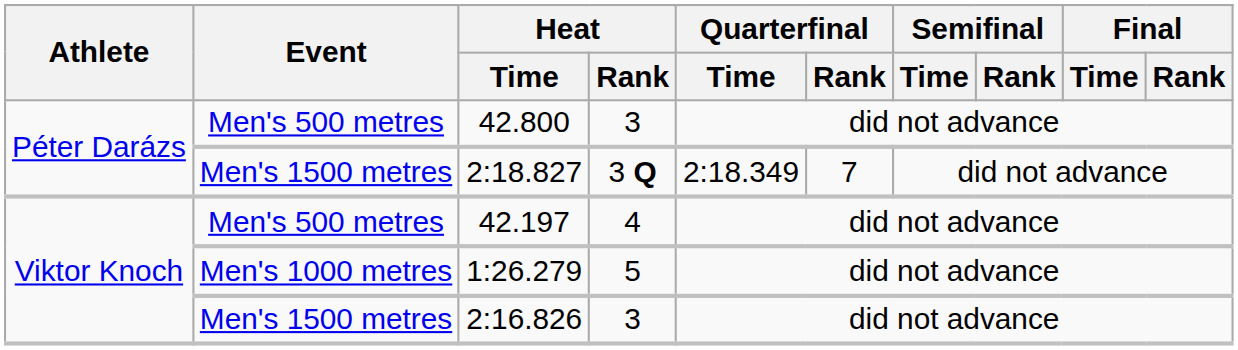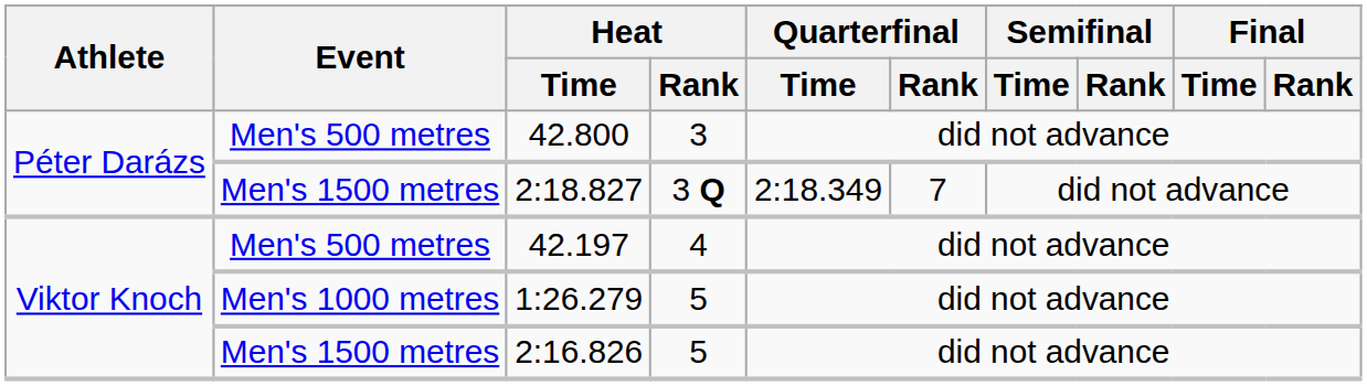2:16.826 | Heat / Rank: 3 -> 5
